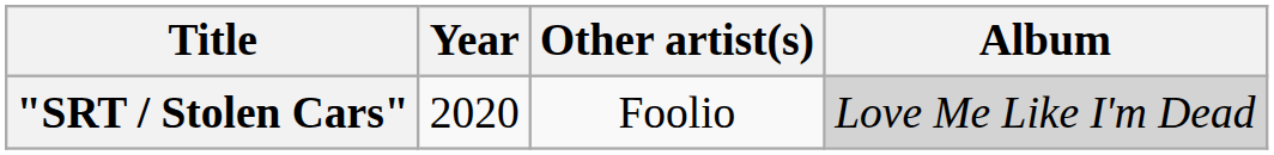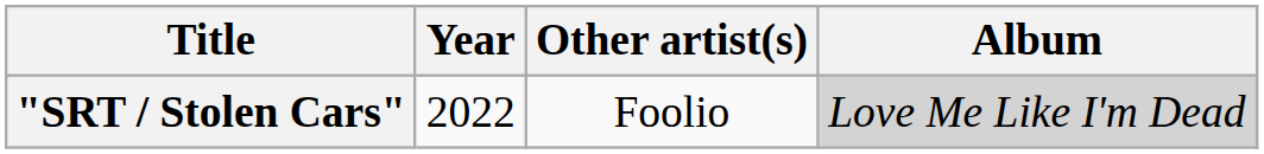"SRT / Stolen Cars" | Year: 2020 -> 2022
